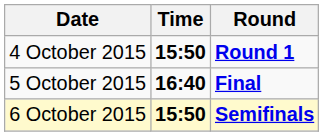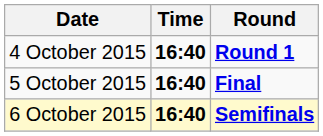4 October 2015 | Time: 15:50 -> 16:40
6 October 2015 | Time: 15:50 -> 16:40
